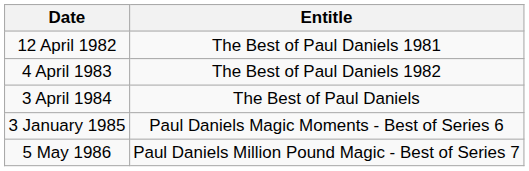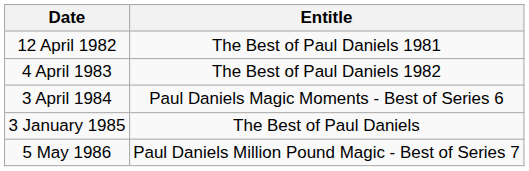3 April 1984 | Entitle: The Best of Paul Daniels -> Paul Daniels Magic Moments - Best of Series 6
3 January 1985 | Entitle: Paul Daniels Magic Moments - Best of Series 6 -> The Best of Paul Daniels
